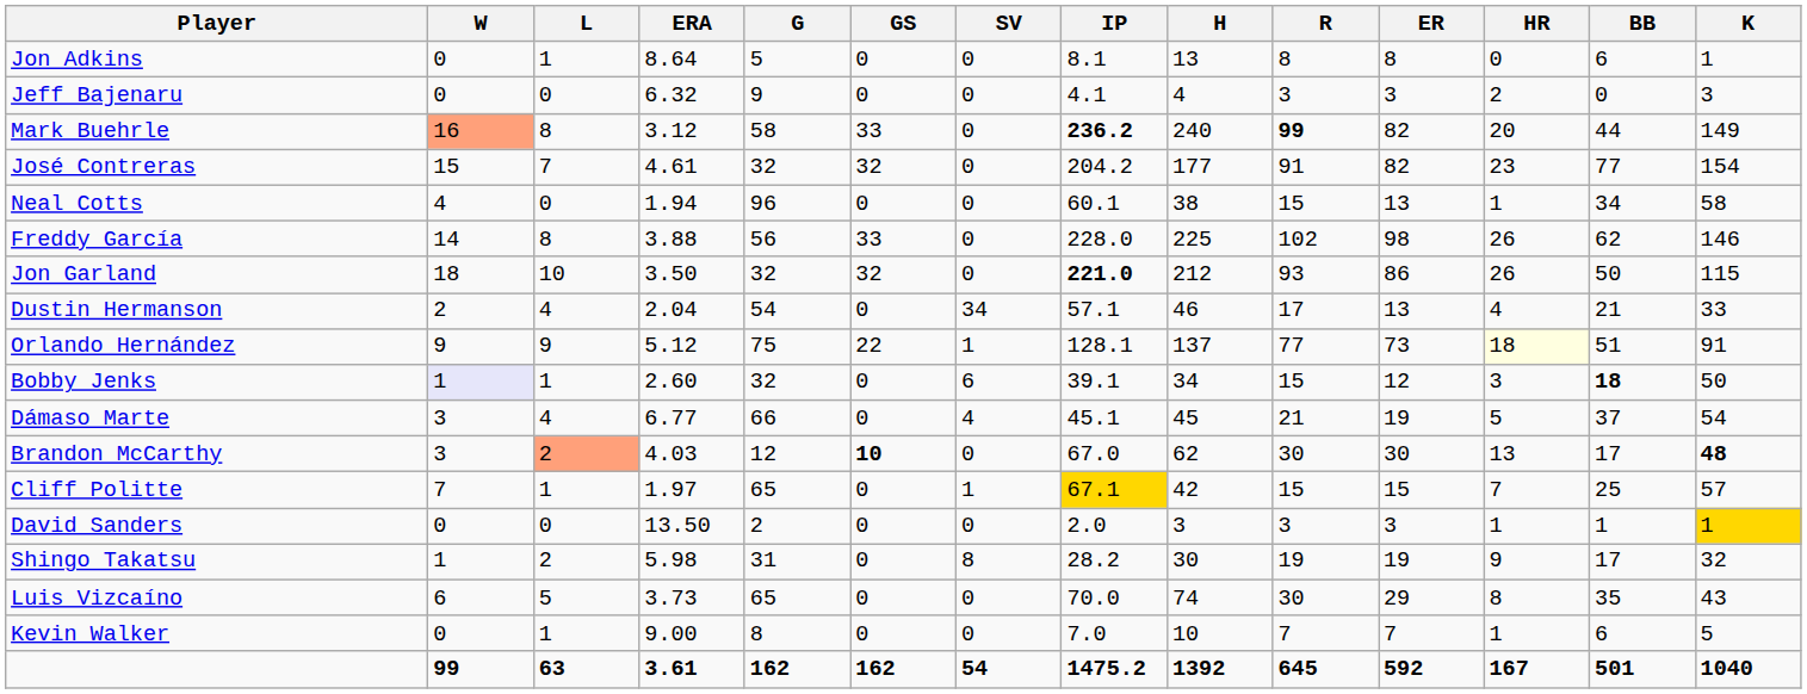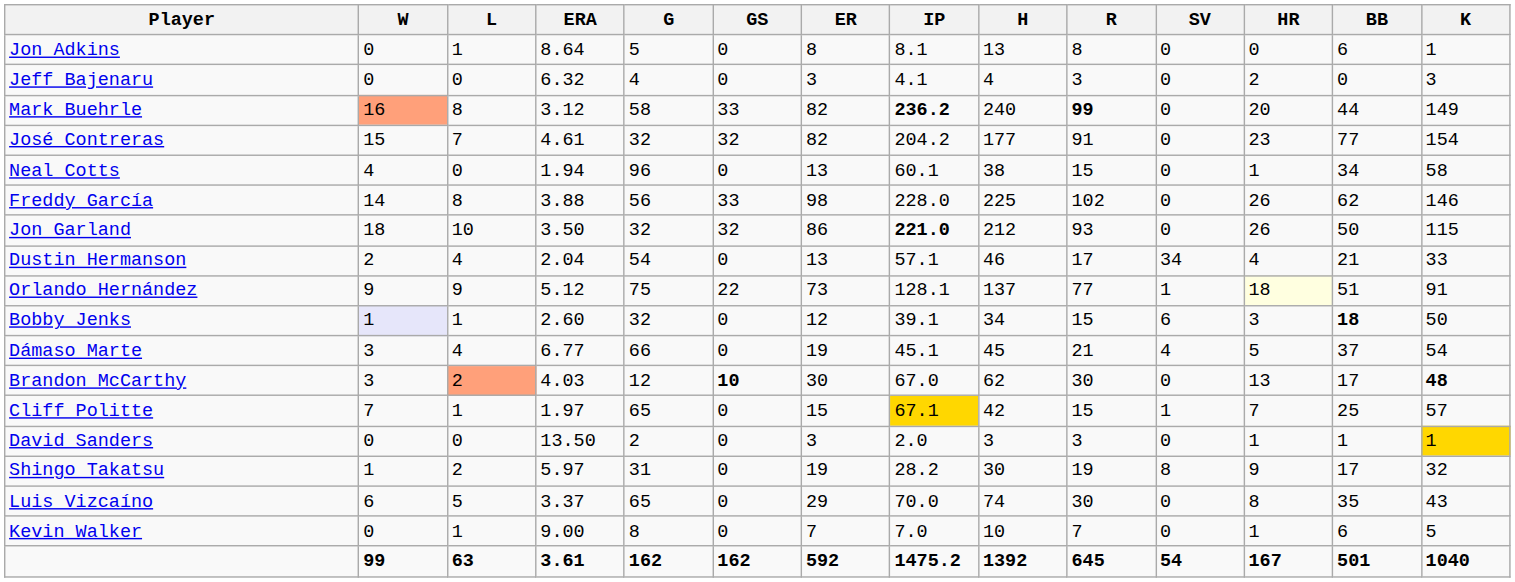columns swapped: SV <-> ER
Jeff Bajenaru | G: 9 -> 4
Shingo Takatsu | ERA: 5.98 -> 5.97
Luis Vizcaíno | ERA: 3.73 -> 3.37
